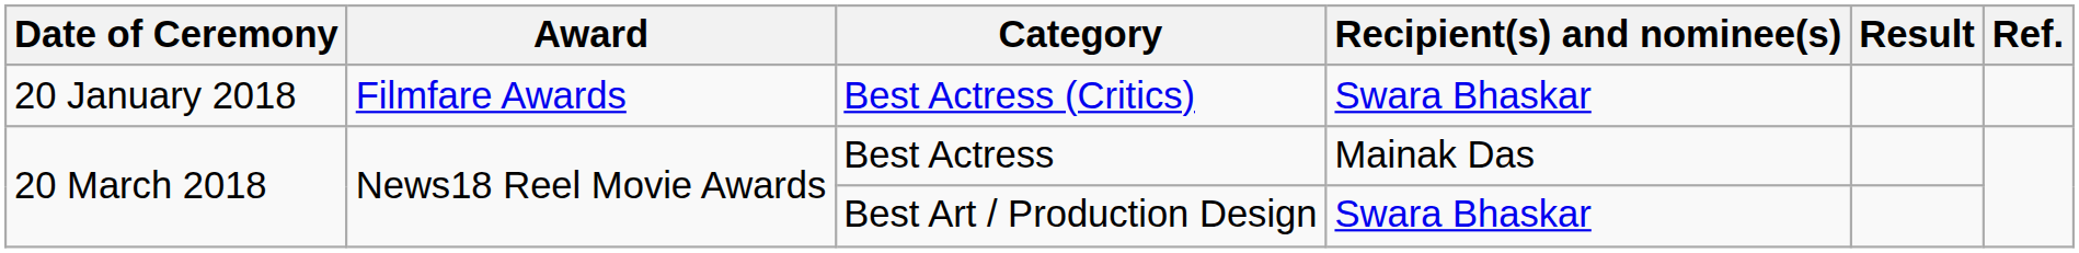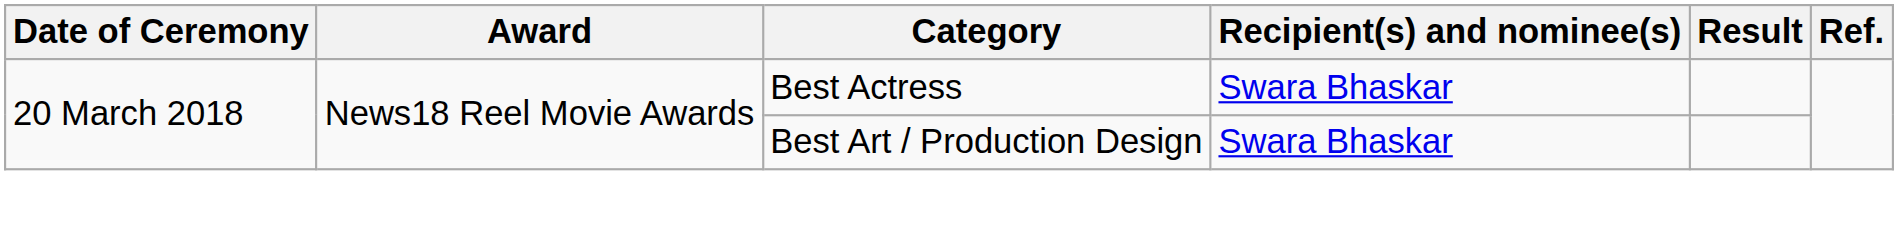- row: 20 January 2018 | Filmfare Awards | Best Actress (Critics) | Swara Bhaskar
Best Actress | Recipient(s) and nominee(s): Mainak Das -> Swara Bhaskar
